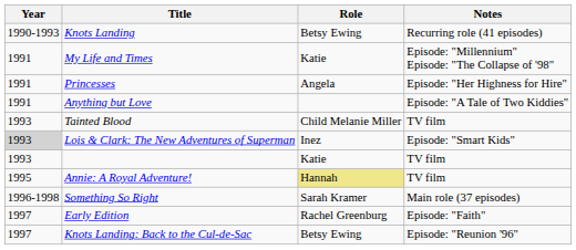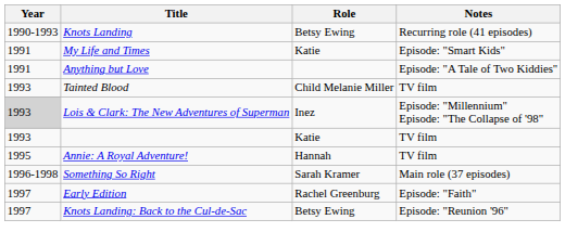My Life and Times | Notes: Episode: "Millennium" Episode: "The Collapse of '98" -> Episode: "Smart Kids"
- row: 1991 | Princesses | Angela | Episode: "Her Highness for Hire"
Lois & Clark: The New Adventures of Superman | Notes: Episode: "Smart Kids" -> Episode: "Millennium" Episode: "The Collapse of '98"
Annie: A Royal Adventure! | Role: khaki background -> no background
